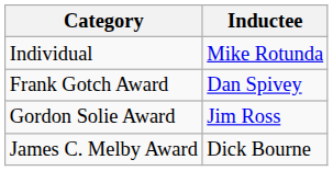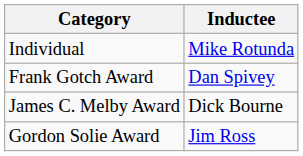rows swapped: James C. Melby Award <-> Gordon Solie Award
